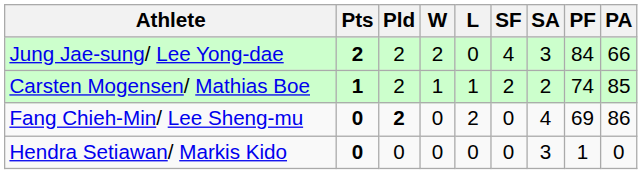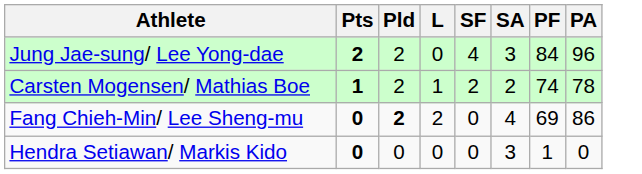- column: W | 2 | 1 | 0 | 0
Jung Jae-sung/ Lee Yong-dae | PA: 66 -> 96
Carsten Mogensen/ Mathias Boe | PA: 85 -> 78
